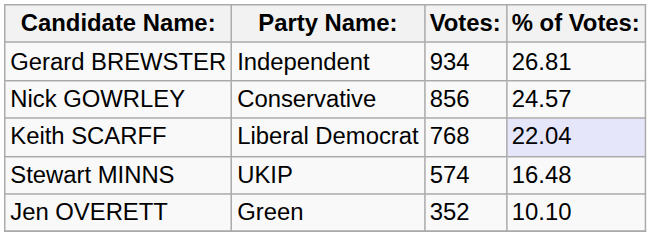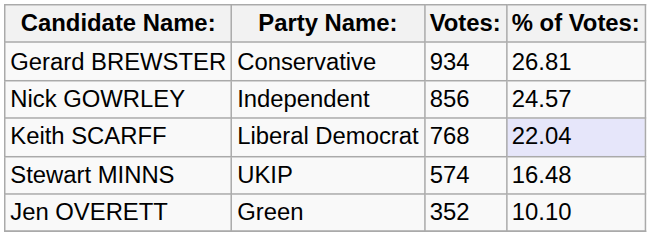Gerard BREWSTER | Party Name:: Independent -> Conservative
Nick GOWRLEY | Party Name:: Conservative -> Independent
